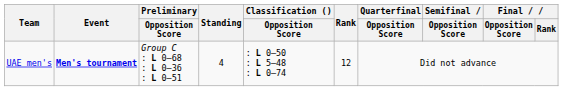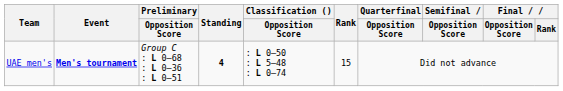UAE men's | Standing: normal -> bold
UAE men's | Rank: 12 -> 15
